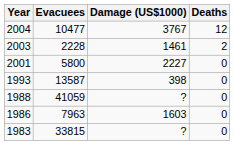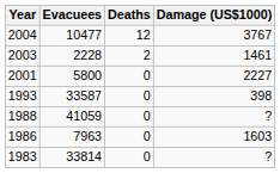columns swapped: Deaths <-> Damage (US$1000)
1993 | Evacuees: 13587 -> 33587
1983 | Evacuees: 33815 -> 33814
